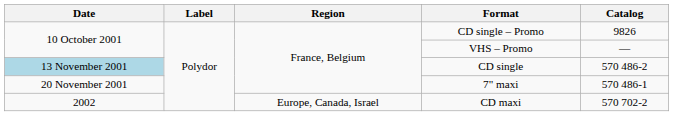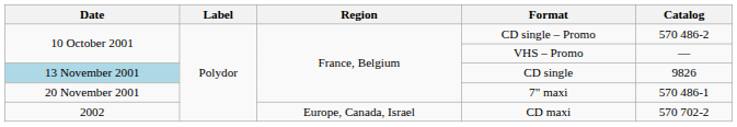CD single – Promo | Catalog: 9826 -> 570 486-2
CD single | Catalog: 570 486-2 -> 9826
